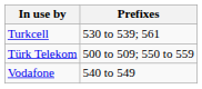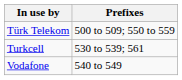rows swapped: Türk Telekom <-> Turkcell
